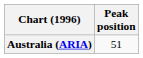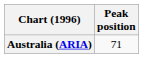Australia (ARIA) | Peak position: 51 -> 71
